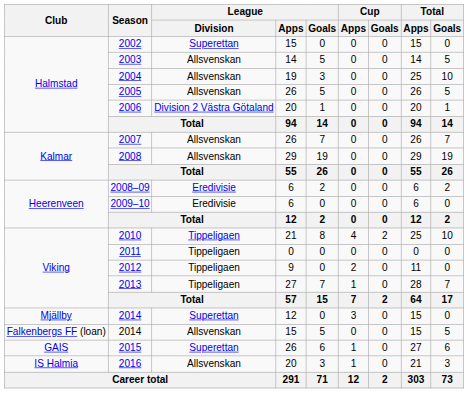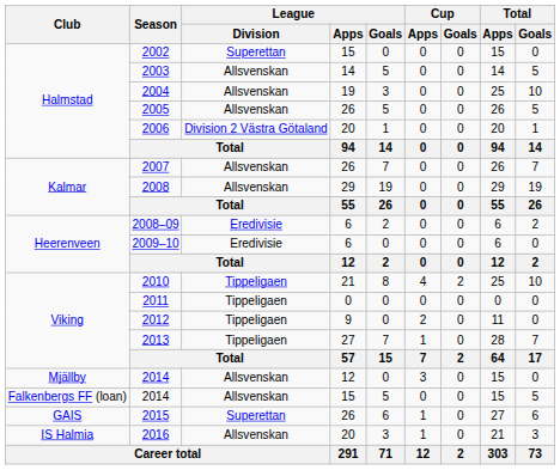2014 / 12 | League / Division: Superettan -> Allsvenskan
